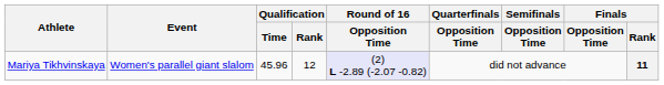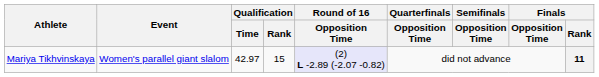Mariya Tikhvinskaya | Qualification / Time: 45.96 -> 42.97
Mariya Tikhvinskaya | Qualification / Rank: 12 -> 15
